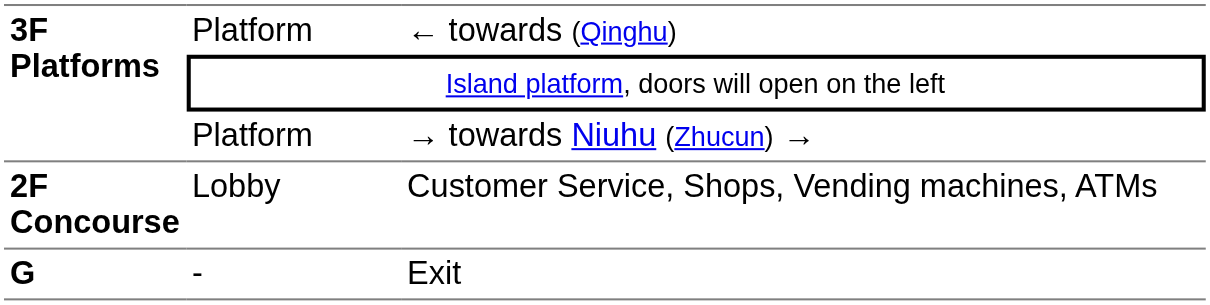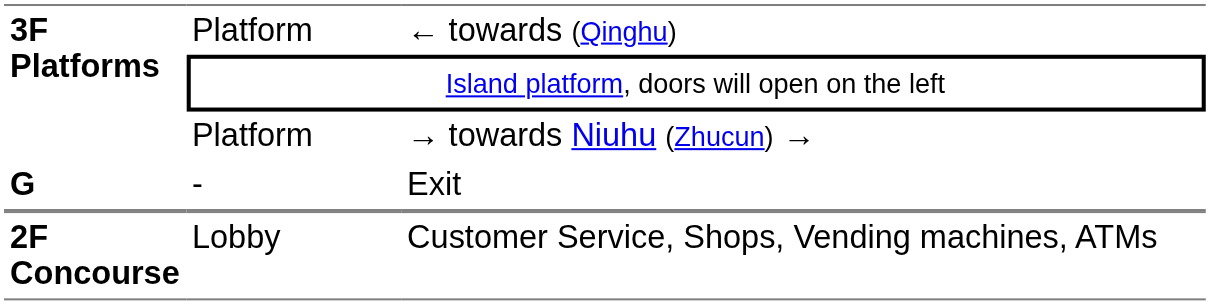rows swapped: Lobby <-> -
